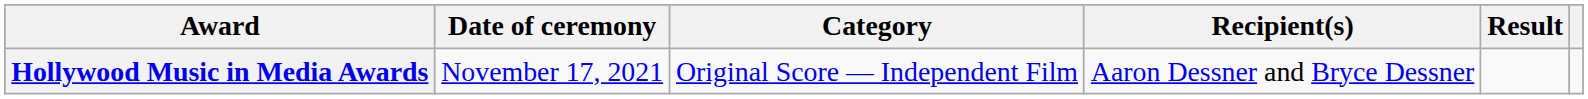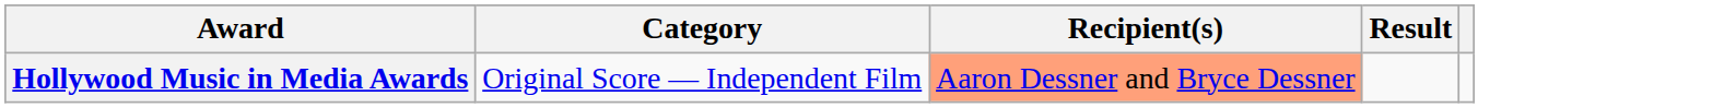- column: Date of ceremony | November 17, 2021
Hollywood Music in Media Awards | Recipient(s): no background -> lightsalmon background
